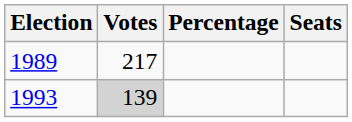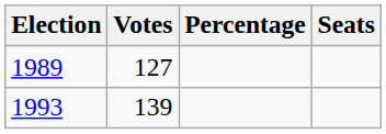1989 | Votes: 217 -> 127
1993 | Votes: lightgrey background -> no background
